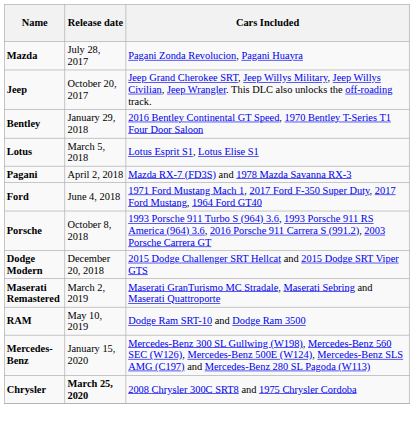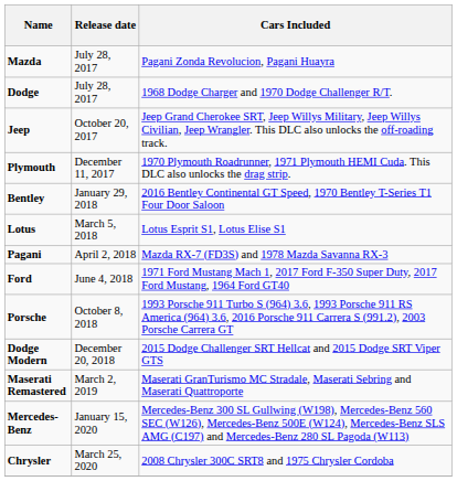+ row: Dodge | July 28, 2017 | 1968 Dodge Charger and 1970 Dodge Challenger R/T.
+ row: Plymouth | December 11, 2017 | 1970 Plymouth Roadrunner, 1971 Plymouth HEMI Cuda. This DLC also unlocks the drag strip.
- row: RAM | May 10, 2019 | Dodge Ram SRT-10 and Dodge Ram 3500
Chrysler | Release date: bold -> normal
